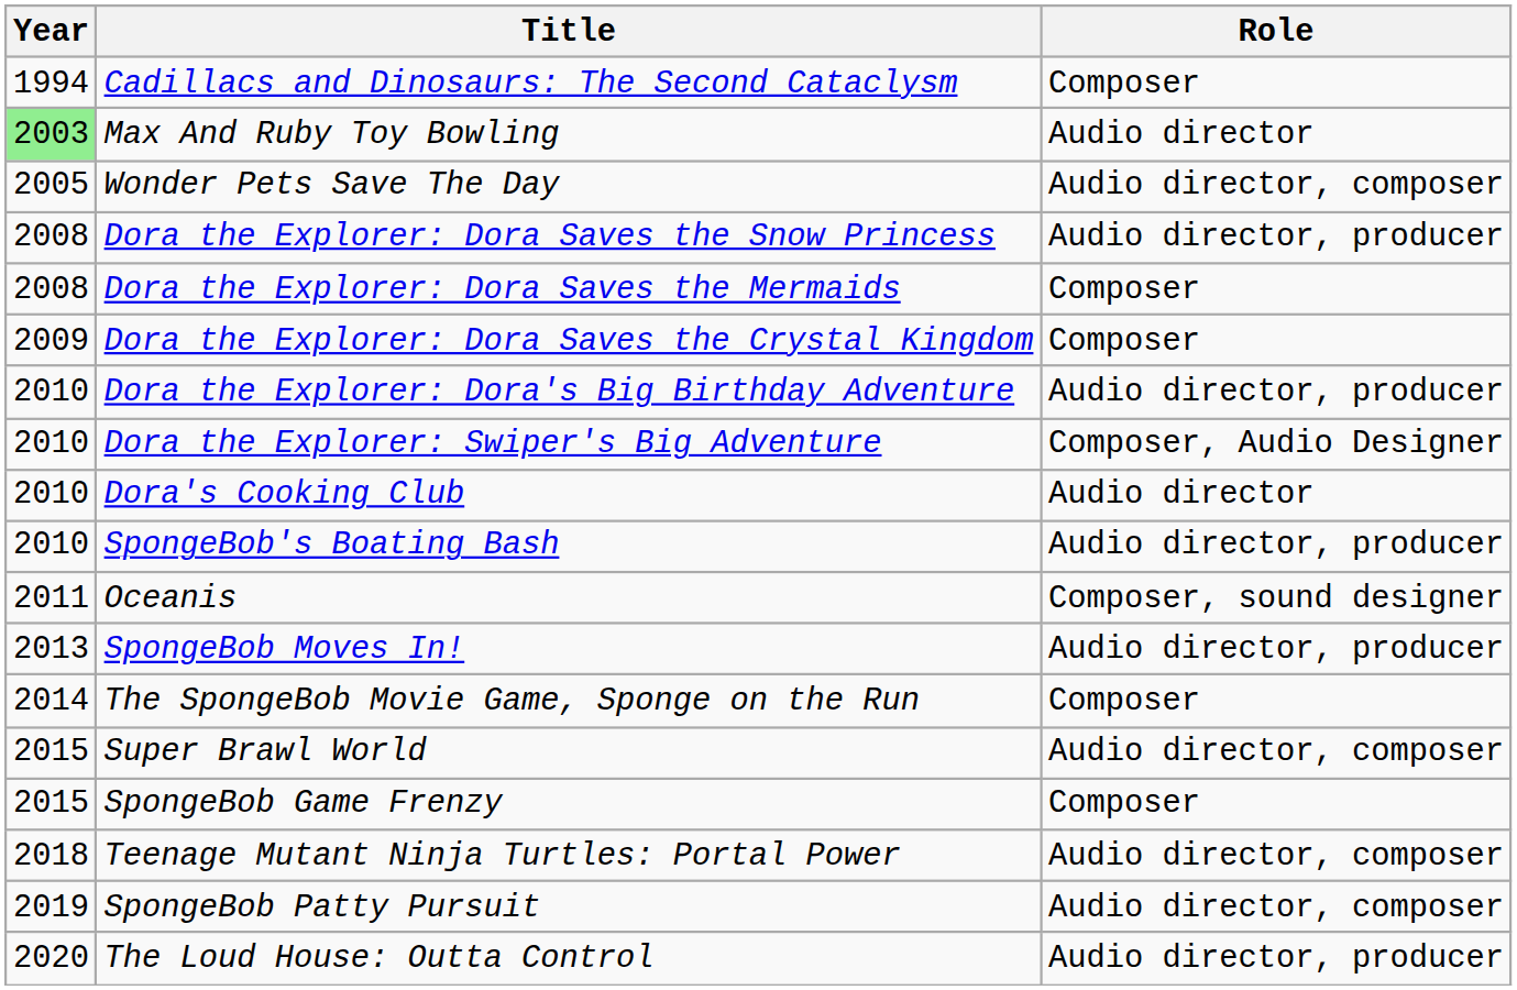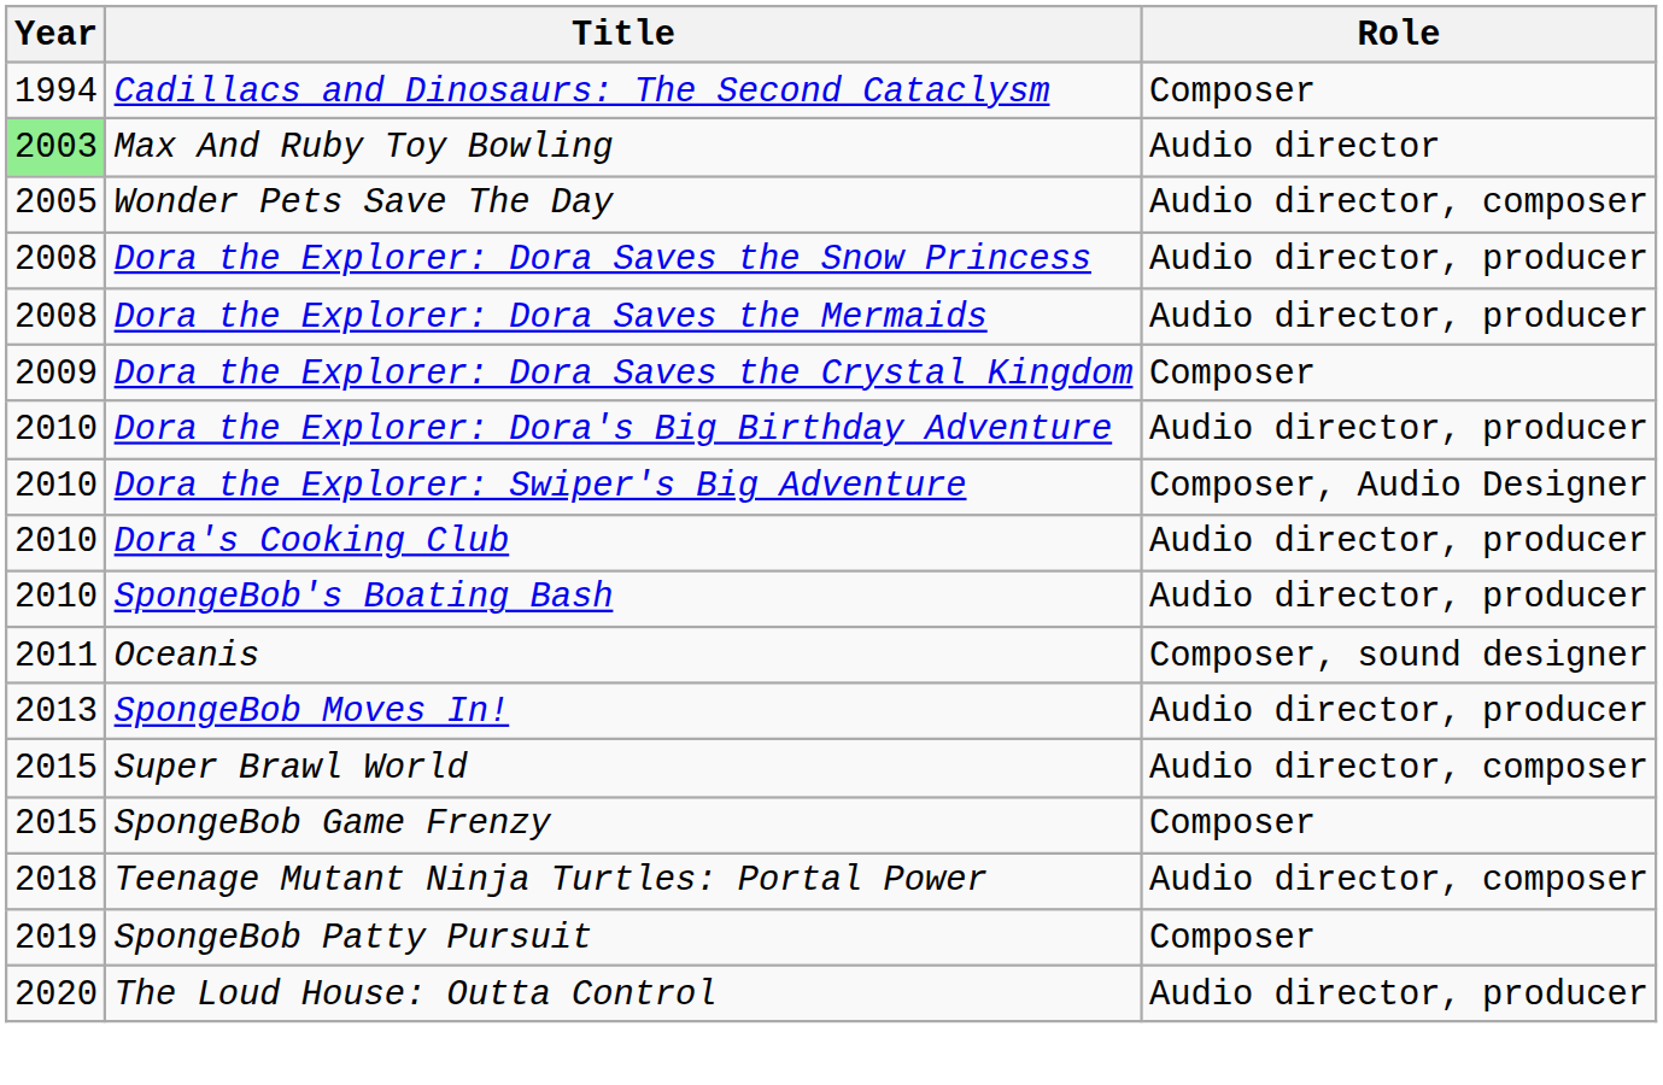Dora the Explorer: Dora Saves the Mermaids | Role: Composer -> Audio director, producer
Dora's Cooking Club | Role: Audio director -> Audio director, producer
- row: 2014 | The SpongeBob Movie Game, Sponge on the Run | Composer
SpongeBob Patty Pursuit | Role: Audio director, composer -> Composer
